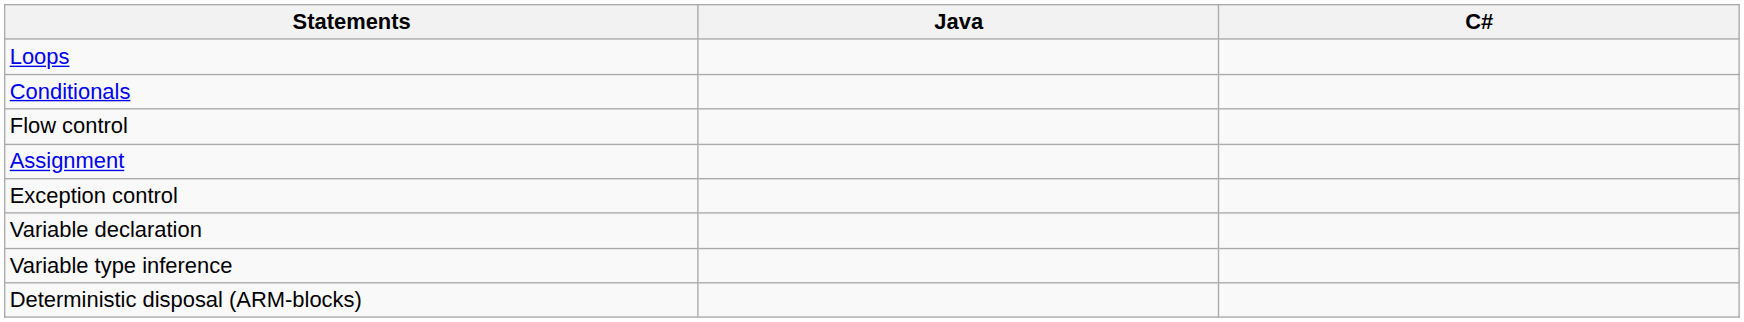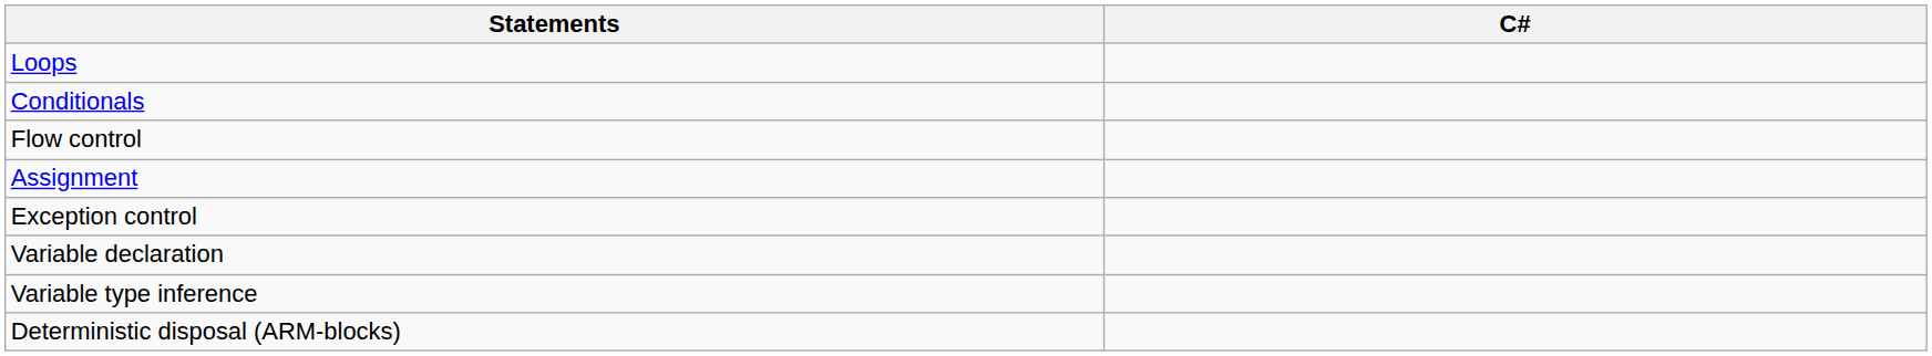- column: Java
